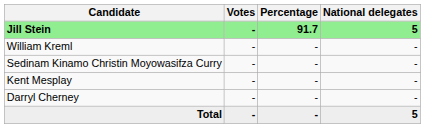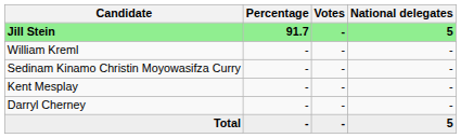columns swapped: Votes <-> Percentage
